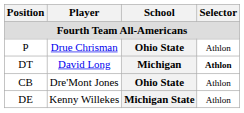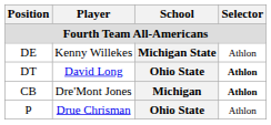rows swapped: DE <-> P
DT | School: Michigan -> Ohio State
CB | School: Ohio State -> Michigan
CB | Selector: normal -> bold
